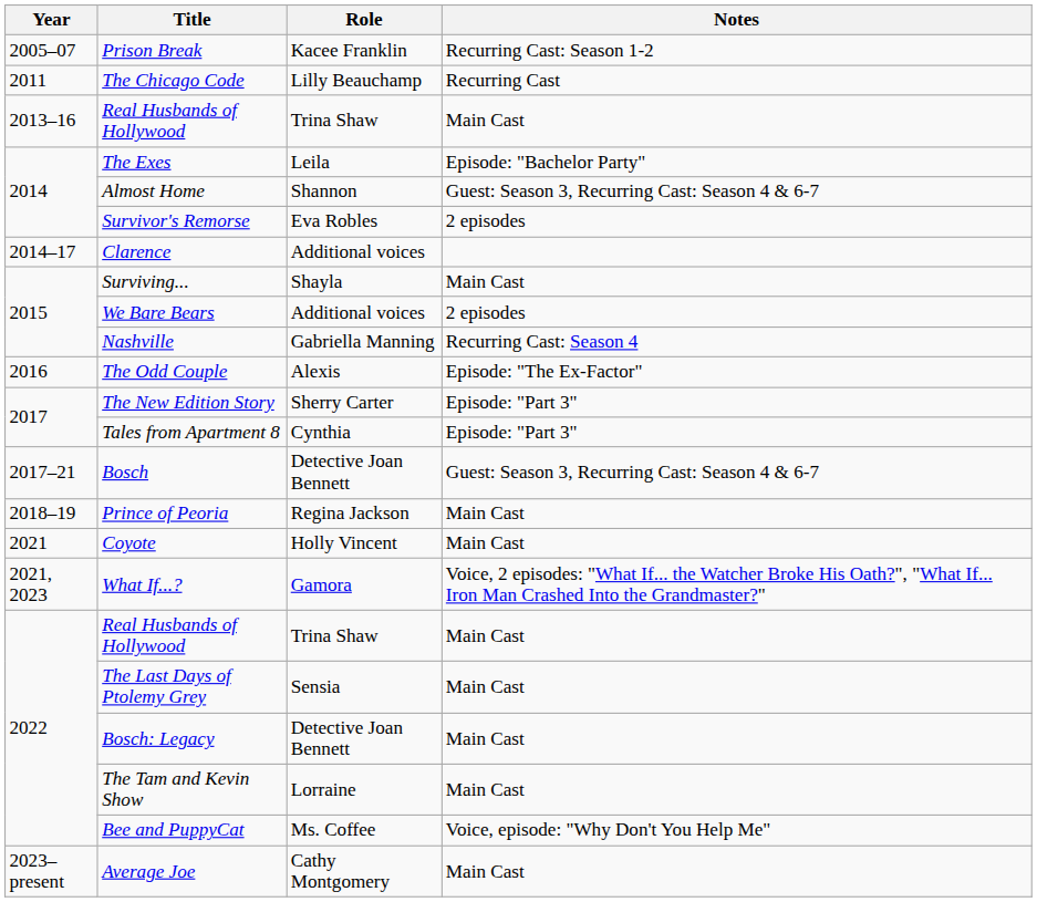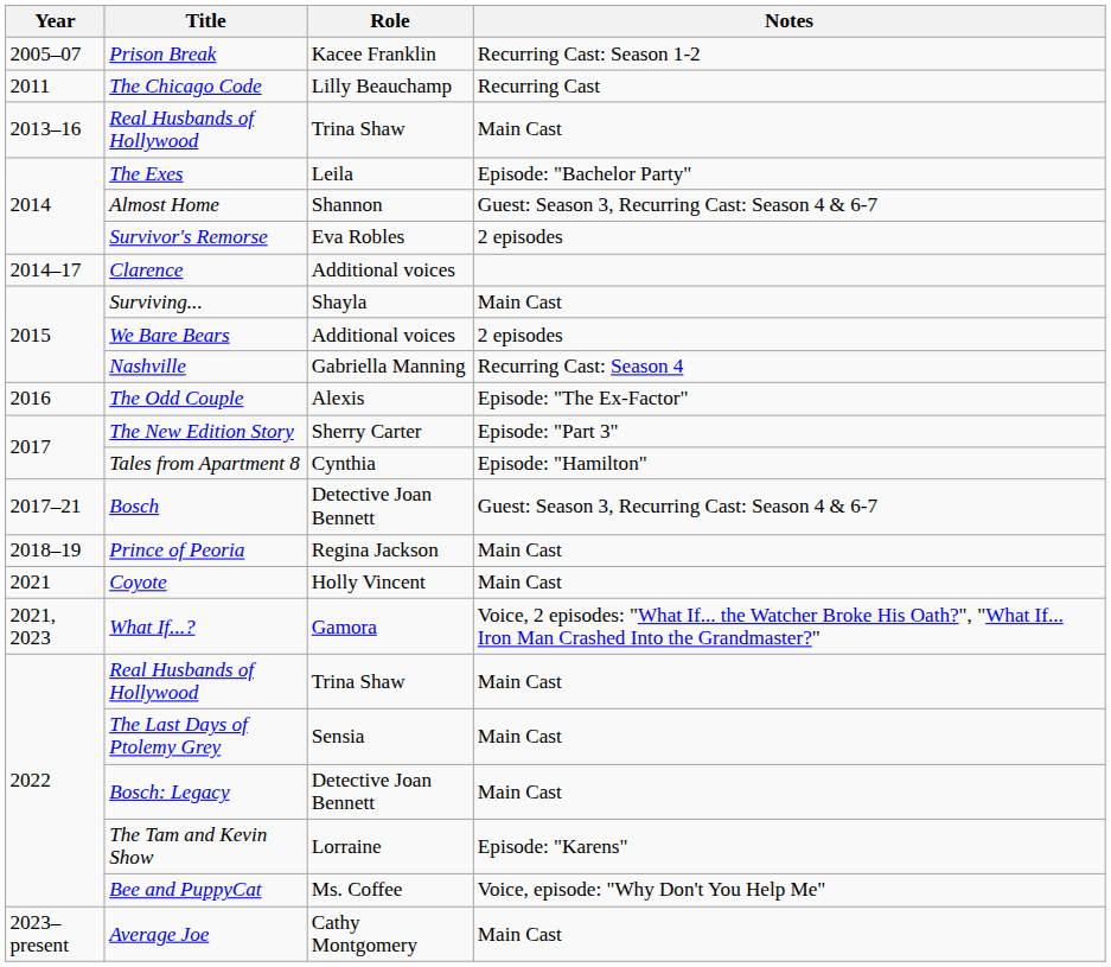Tales from Apartment 8 | Notes: Episode: "Part 3" -> Episode: "Hamilton"
The Tam and Kevin Show | Notes: Main Cast -> Episode: "Karens"
